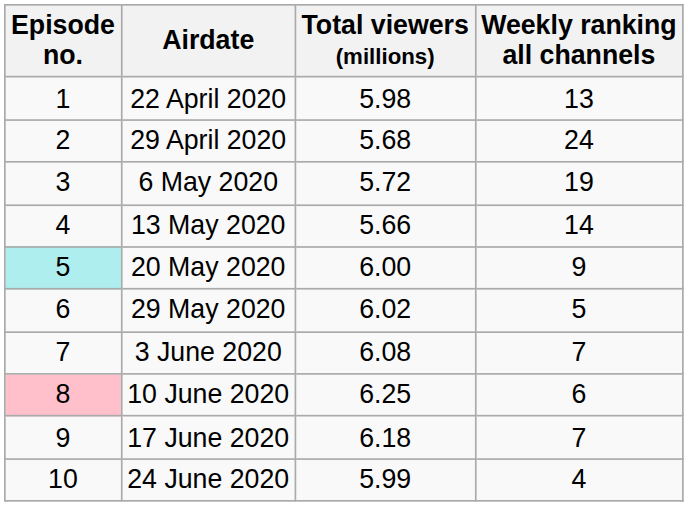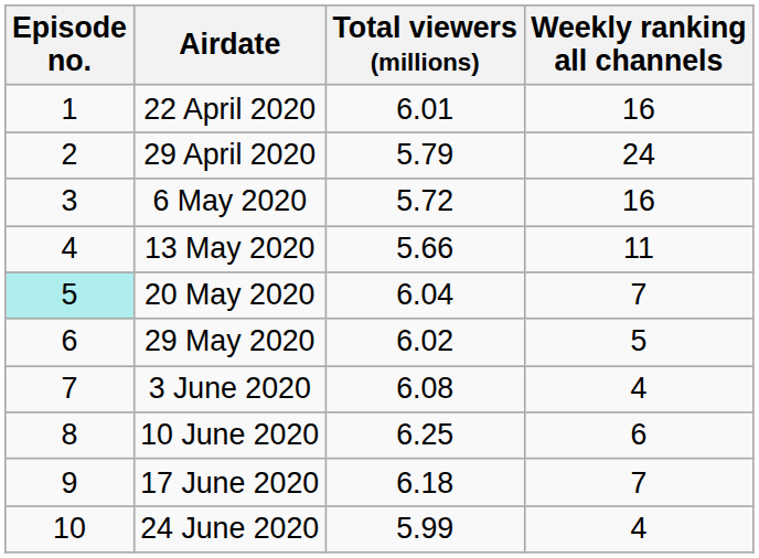22 April 2020 | Total viewers (millions): 5.98 -> 6.01
22 April 2020 | Weekly ranking all channels: 13 -> 16
29 April 2020 | Total viewers (millions): 5.68 -> 5.79
6 May 2020 | Weekly ranking all channels: 19 -> 16
13 May 2020 | Weekly ranking all channels: 14 -> 11
20 May 2020 | Total viewers (millions): 6.00 -> 6.04
20 May 2020 | Weekly ranking all channels: 9 -> 7
3 June 2020 | Weekly ranking all channels: 7 -> 4
10 June 2020 | Episode no.: pink background -> no background
